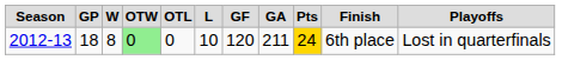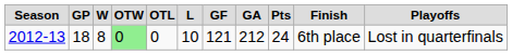2012-13 | column 7: 120 -> 121
2012-13 | column 8: 211 -> 212
2012-13 | column 9: gold background -> no background
